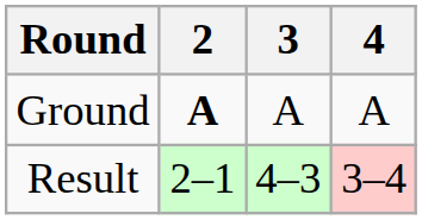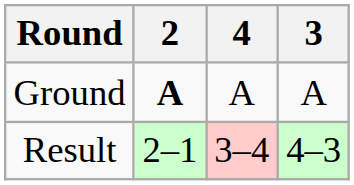columns swapped: 3 <-> 4
